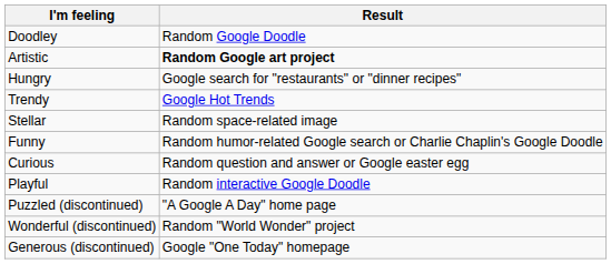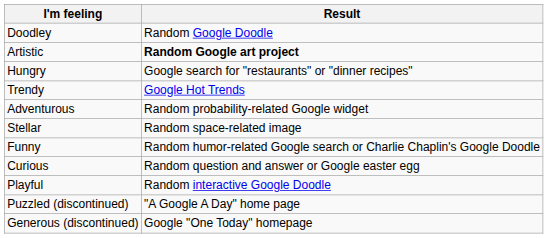+ row: Adventurous | Random probability-related Google widget
- row: Wonderful (discontinued) | Random "World Wonder" project
